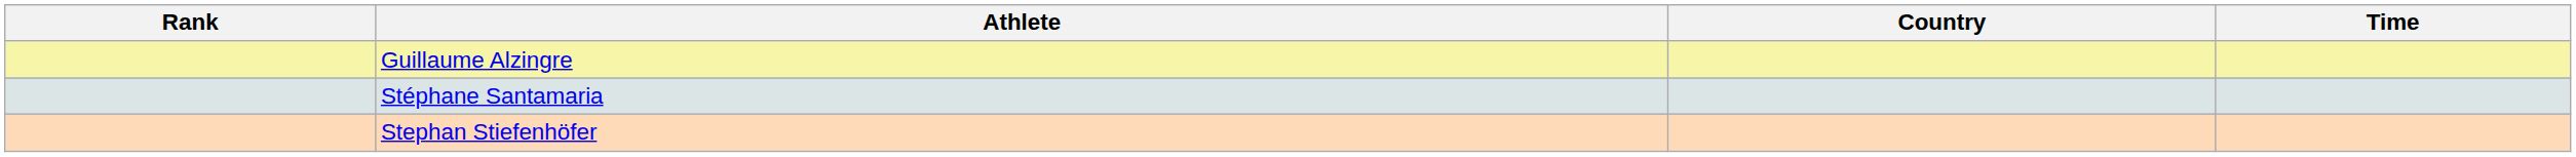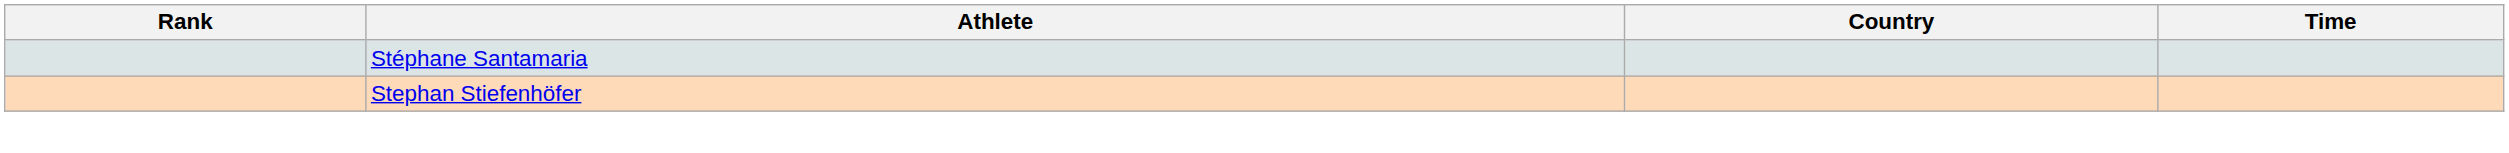- row: Guillaume Alzingre
